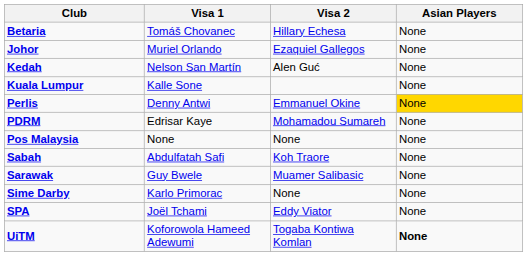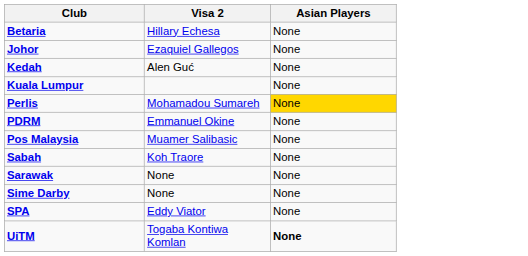- column: Visa 1 | Tomáš Chovanec | Muriel Orlando | Nelson San Martín | Kalle Sone | Denny Antwi | Edrisar Kaye | None | Abdulfatah Safi | Guy Bwele | Karlo Primorac | Joël Tchami | Koforowola Hameed Adewumi
Perlis | Visa 2: Emmanuel Okine -> Mohamadou Sumareh
PDRM | Visa 2: Mohamadou Sumareh -> Emmanuel Okine
Pos Malaysia | Visa 2: None -> Muamer Salibasic
Sarawak | Visa 2: Muamer Salibasic -> None
